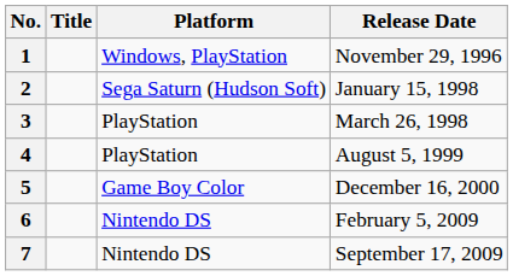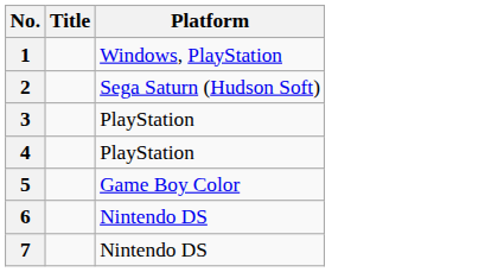- column: Release Date | November 29, 1996 | January 15, 1998 | March 26, 1998 | August 5, 1999 | December 16, 2000 | February 5, 2009 | September 17, 2009
